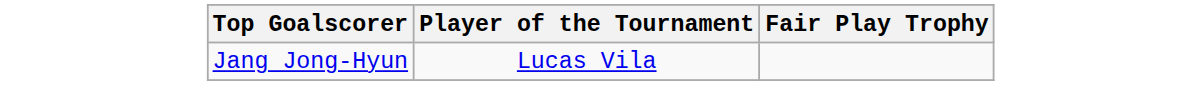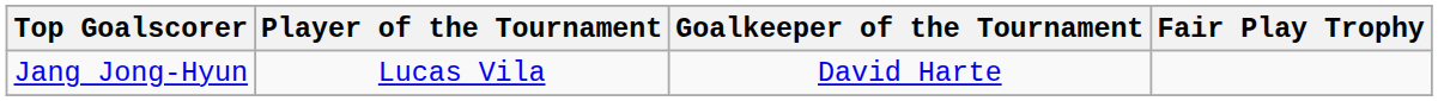+ column: Goalkeeper of the Tournament | David Harte
